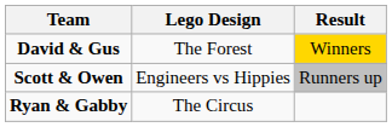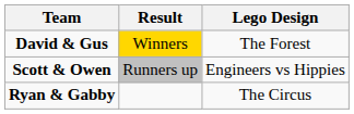columns swapped: Lego Design <-> Result
